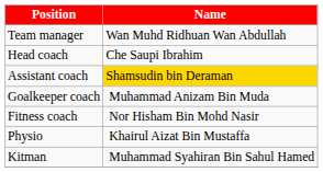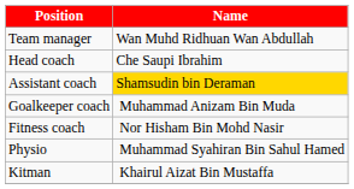Physio | Name: Khairul Aizat Bin Mustaffa -> Muhammad Syahiran Bin Sahul Hamed
Kitman | Name: Muhammad Syahiran Bin Sahul Hamed -> Khairul Aizat Bin Mustaffa
